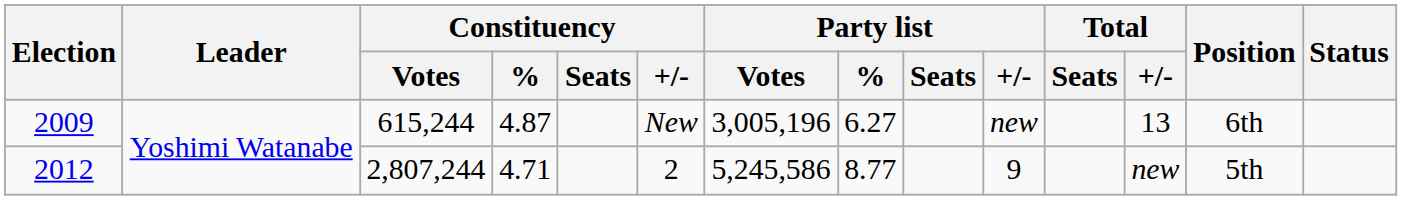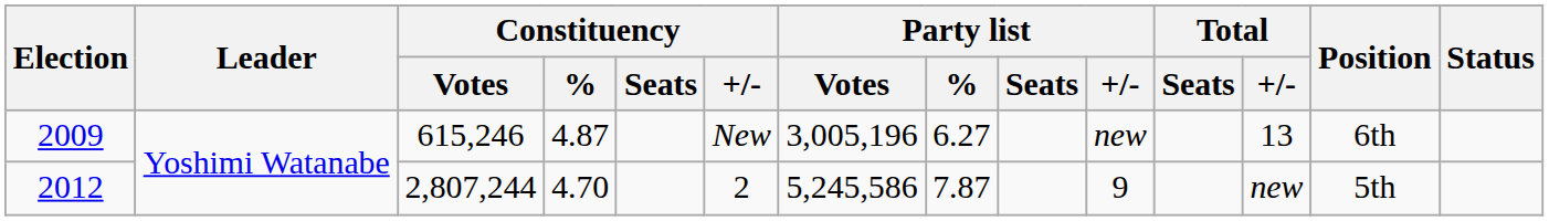2009 | Constituency / Votes: 615,244 -> 615,246
2012 | Constituency / %: 4.71 -> 4.70
2012 | Party list / %: 8.77 -> 7.87
